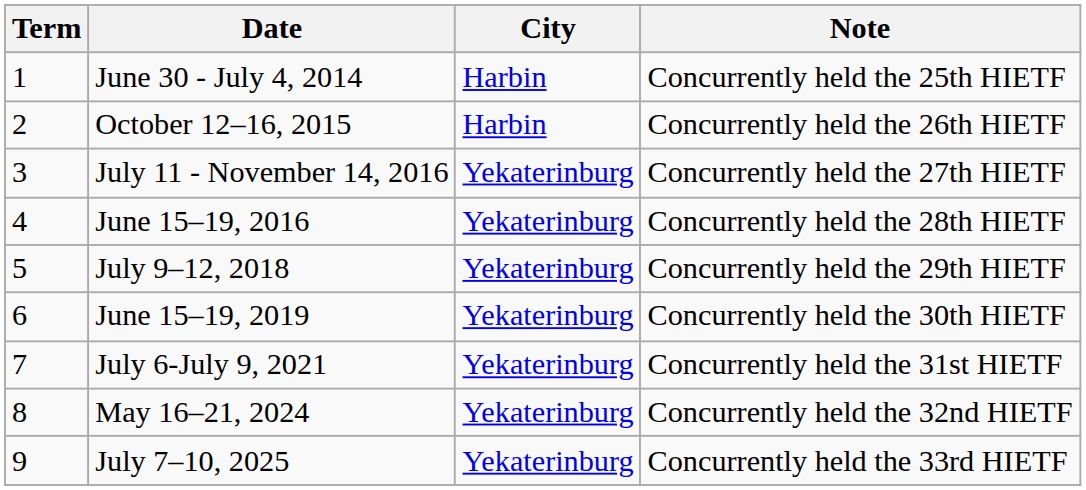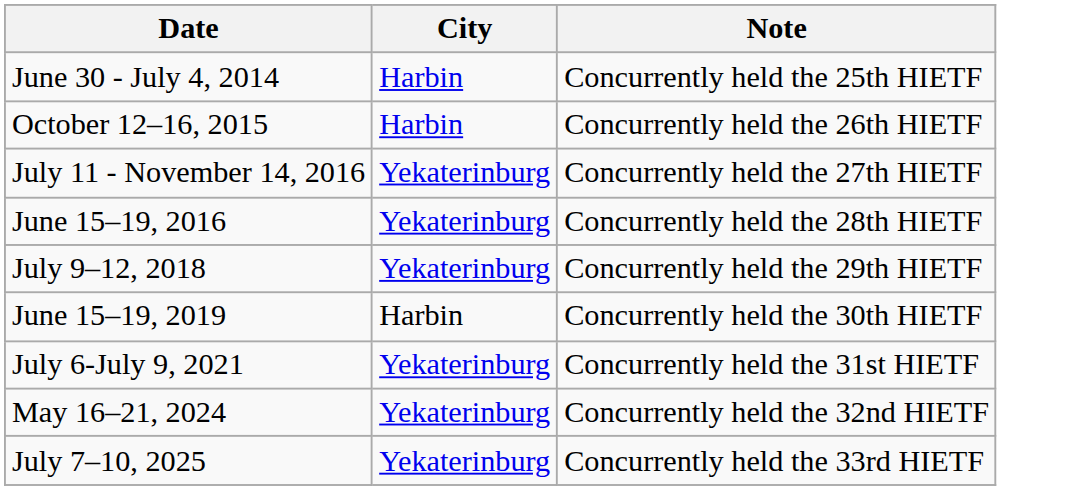- column: Term | 1 | 2 | 3 | 4 | 5 | 6 | 7 | 8 | 9
June 15–19, 2019 | City: Yekaterinburg -> Harbin
